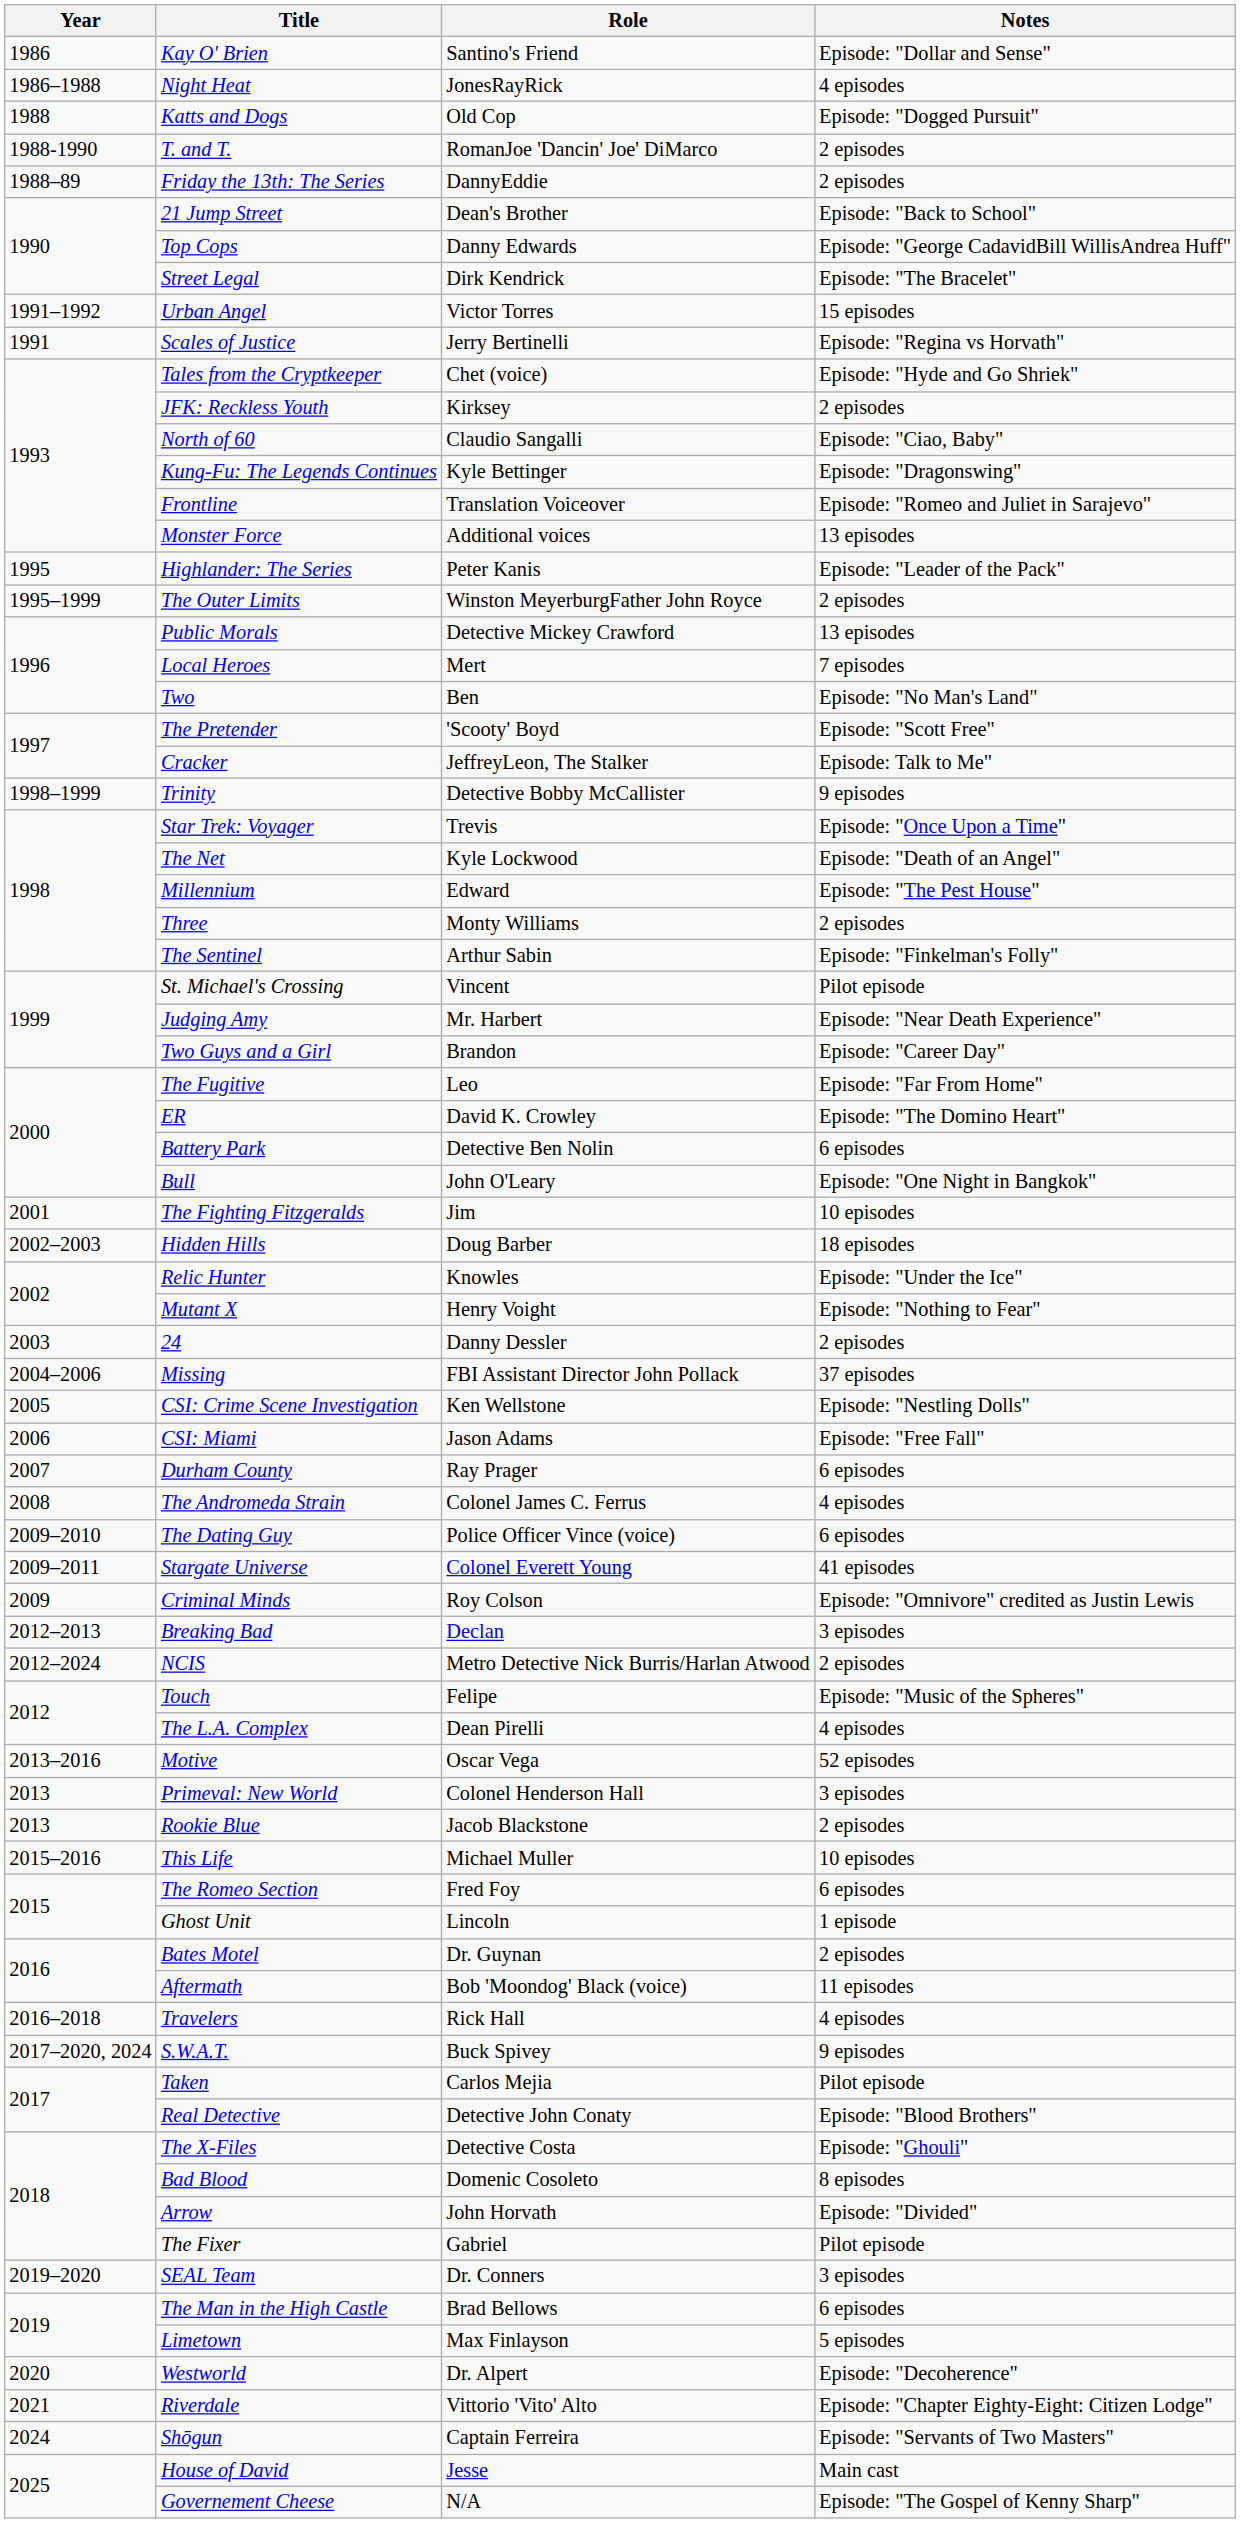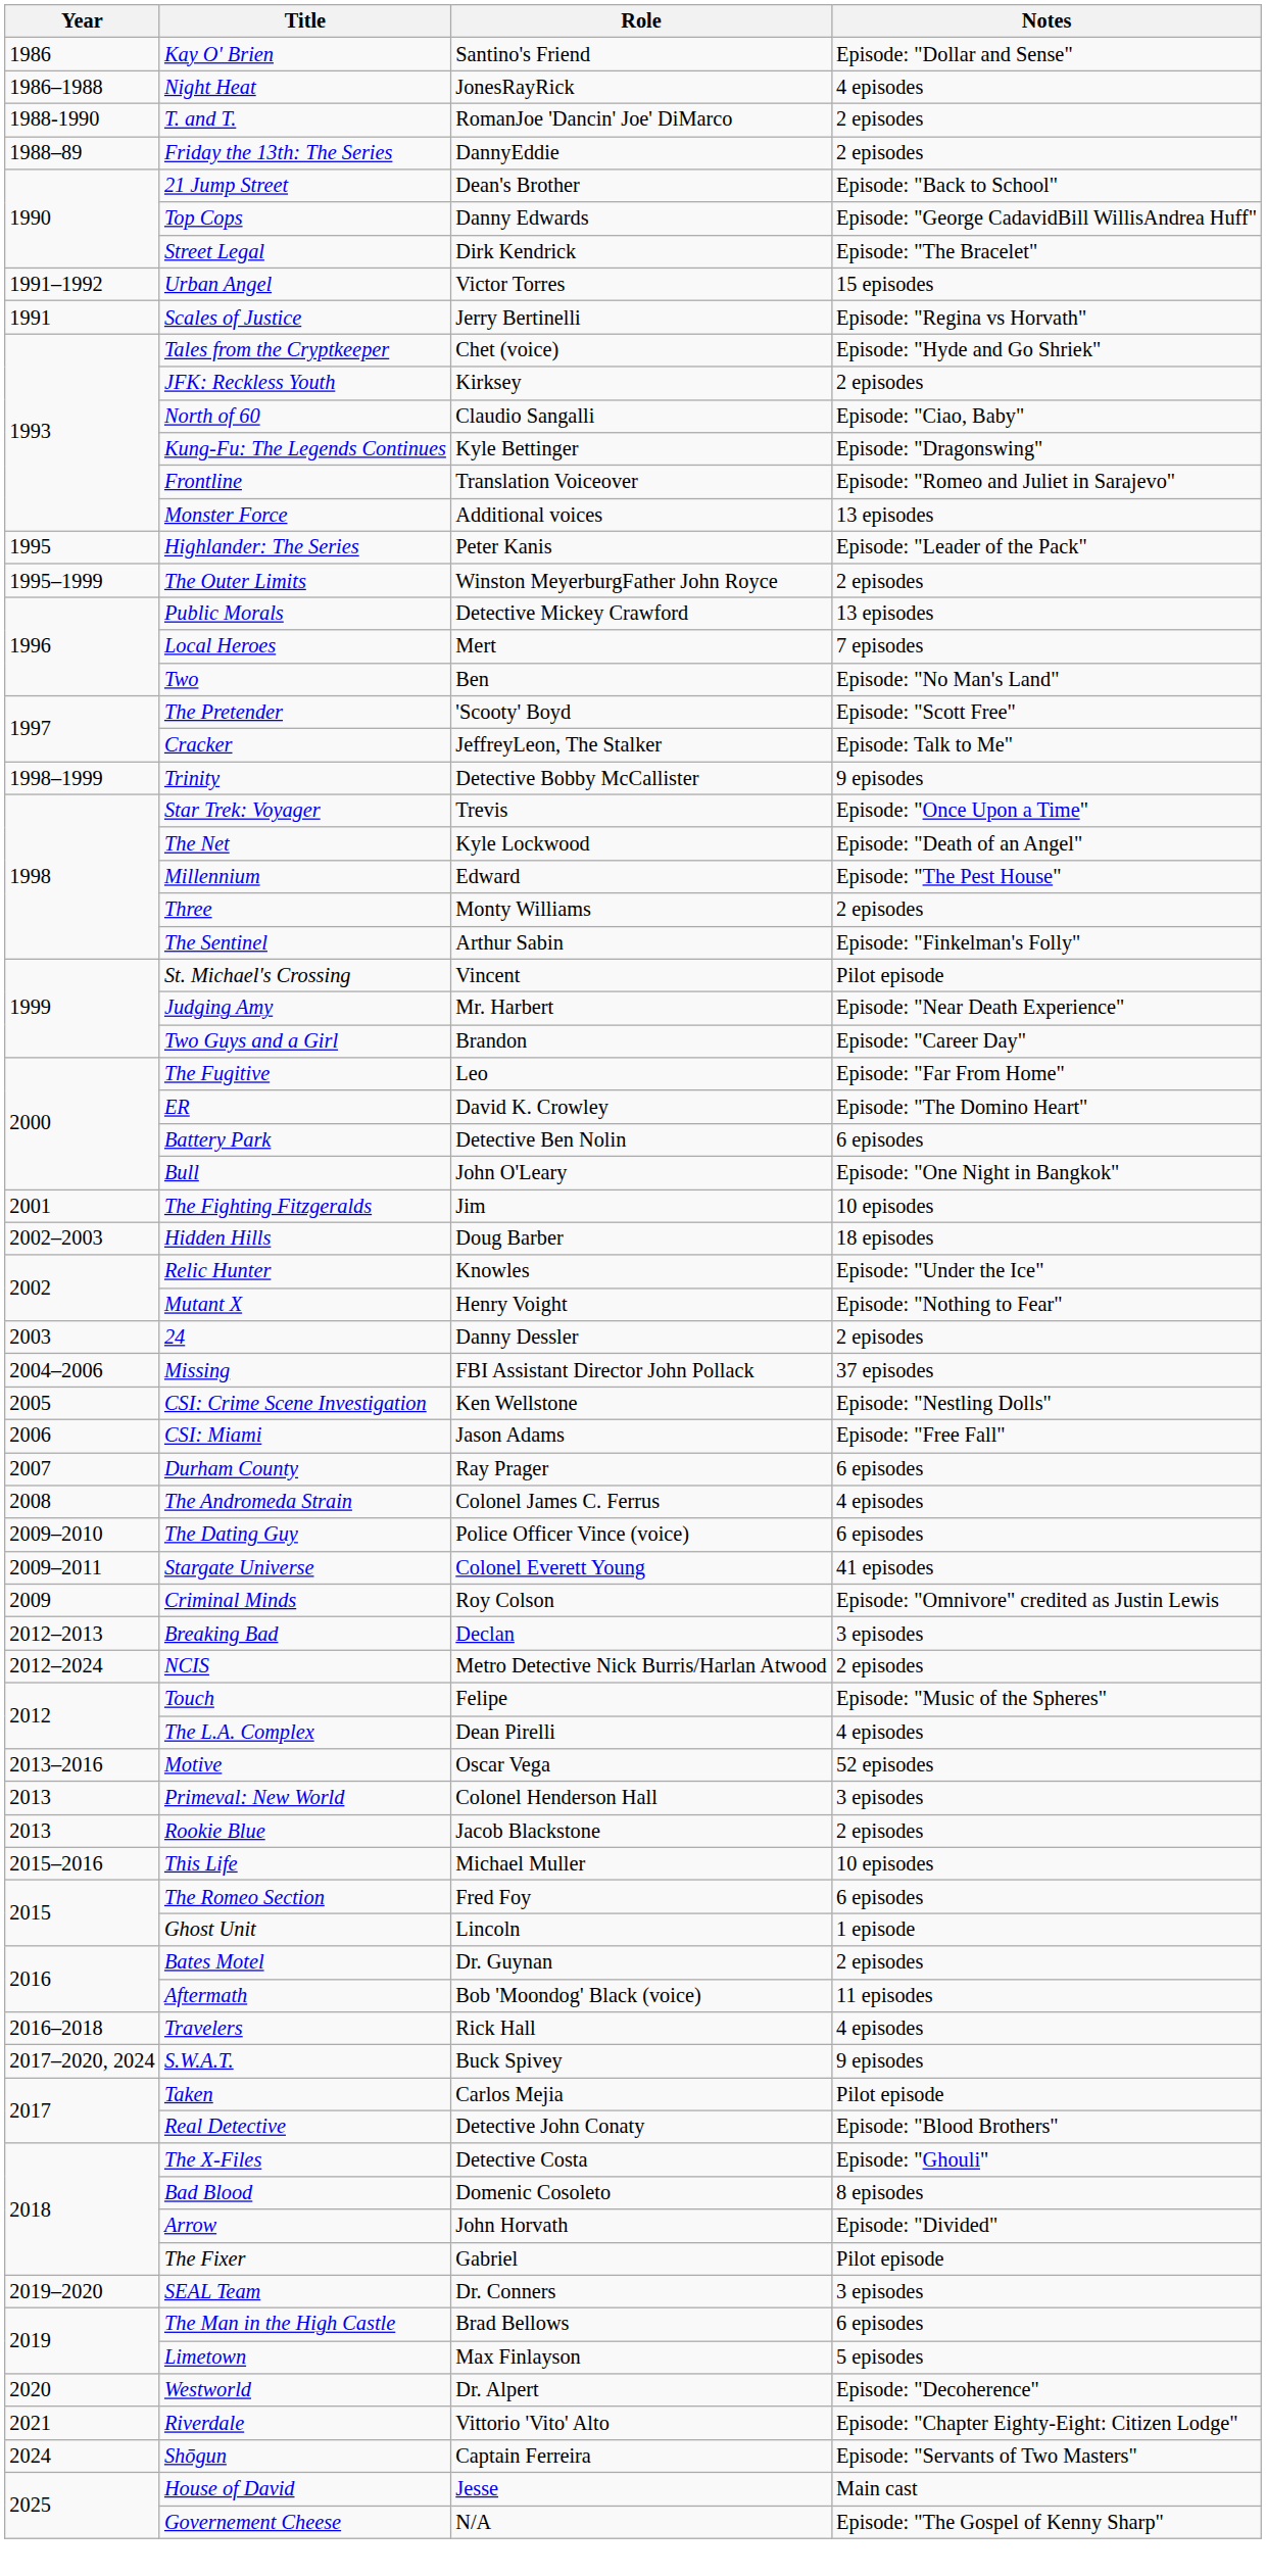- row: 1988 | Katts and Dogs | Old Cop | Episode: "Dogged Pursuit"
